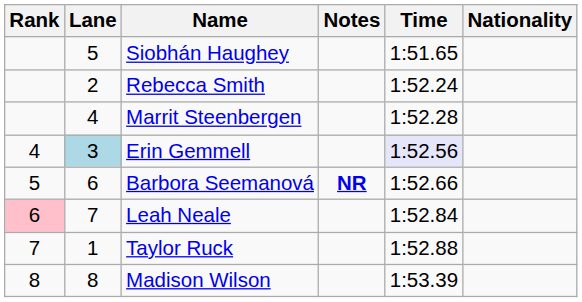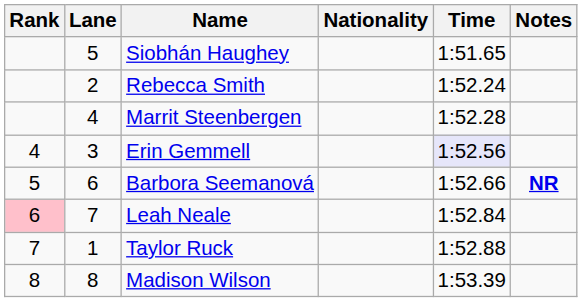columns swapped: Nationality <-> Notes
Erin Gemmell | Lane: lightblue background -> no background
